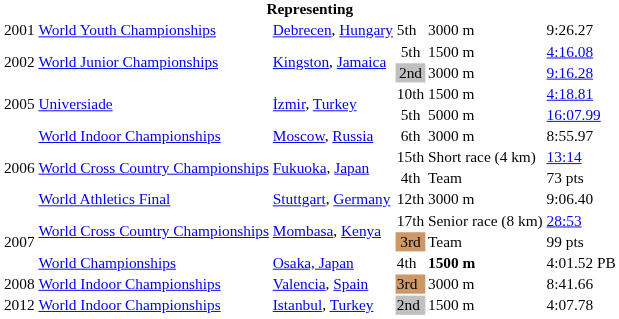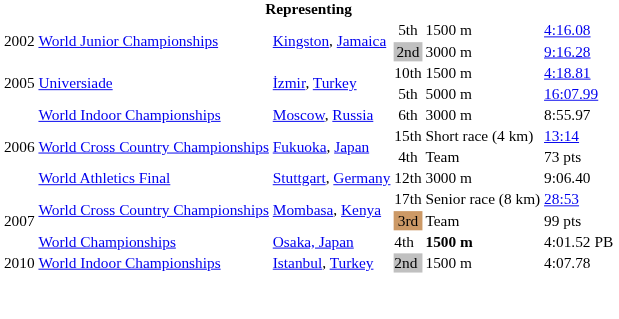- row: 2001 | World Youth Championships | Debrecen, Hungary | 5th | 3000 m | 9:26.27
- row: 2008 | World Indoor Championships | Valencia, Spain | 3rd | 3000 m | 8:41.66
Istanbul, Turkey | column 1: 2012 -> 2010
